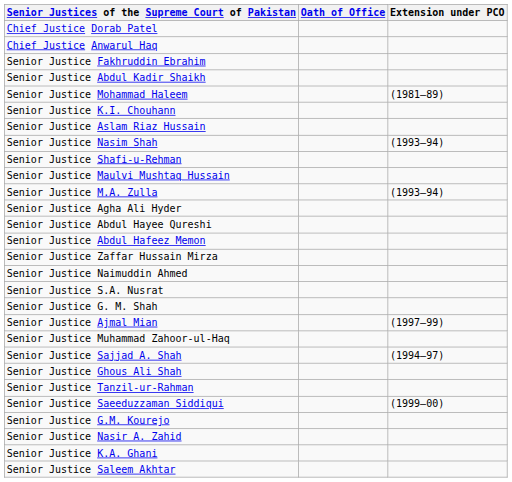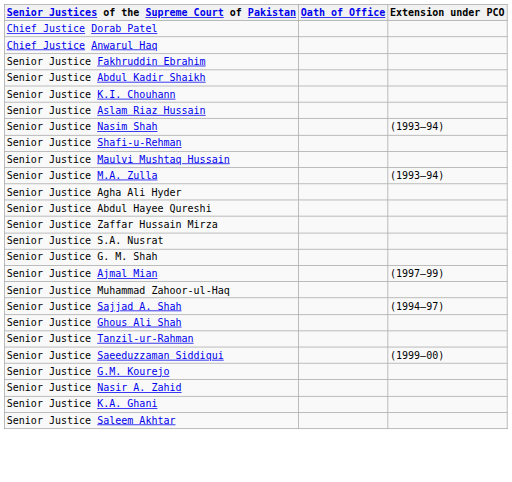- row: Senior Justice Mohammad Haleem | (1981–89)
- row: Senior Justice Abdul Hafeez Memon
- row: Senior Justice Naimuddin Ahmed
